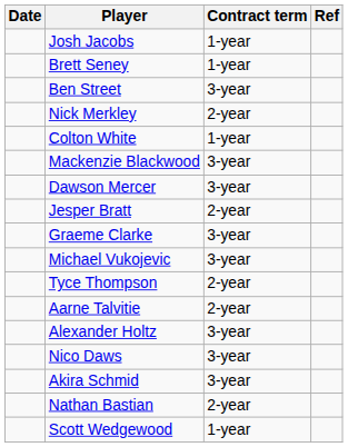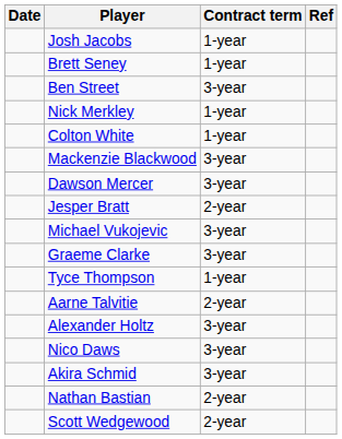Nick Merkley | Contract term: 2-year -> 1-year
rows swapped: Graeme Clarke <-> Michael Vukojevic
Tyce Thompson | Contract term: 2-year -> 1-year
Scott Wedgewood | Contract term: 1-year -> 2-year
